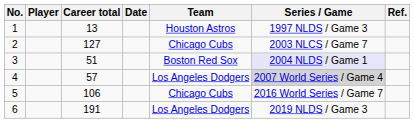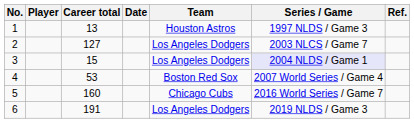2 | Team: Chicago Cubs -> Los Angeles Dodgers
3 | Career total: 51 -> 15
3 | Team: Boston Red Sox -> Los Angeles Dodgers
4 | Career total: 57 -> 53
4 | Team: Los Angeles Dodgers -> Boston Red Sox
4 | Series / Game: lightgrey background -> no background
5 | Career total: 106 -> 160
